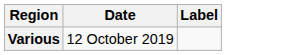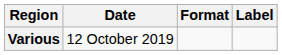+ column: Format
